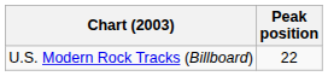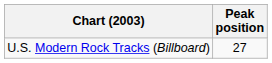U.S. Modern Rock Tracks (Billboard) | Peak position: 22 -> 27
